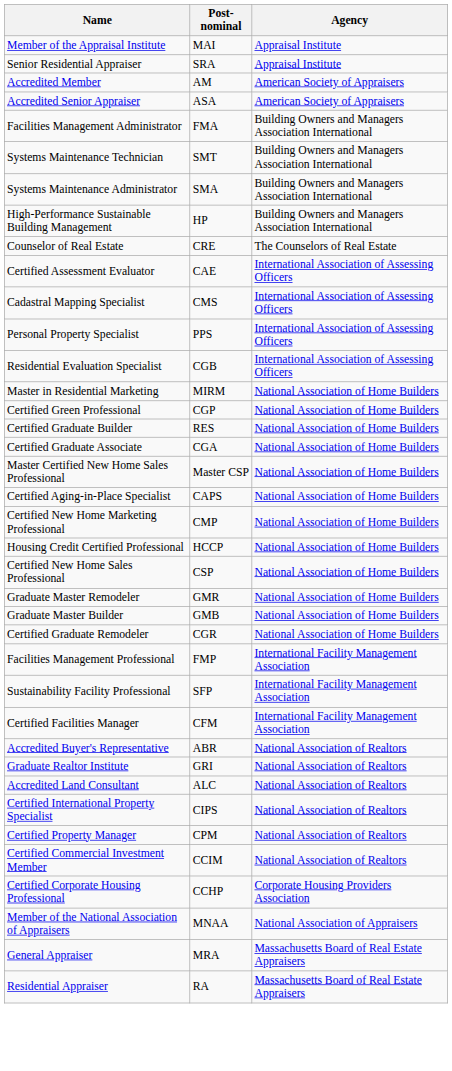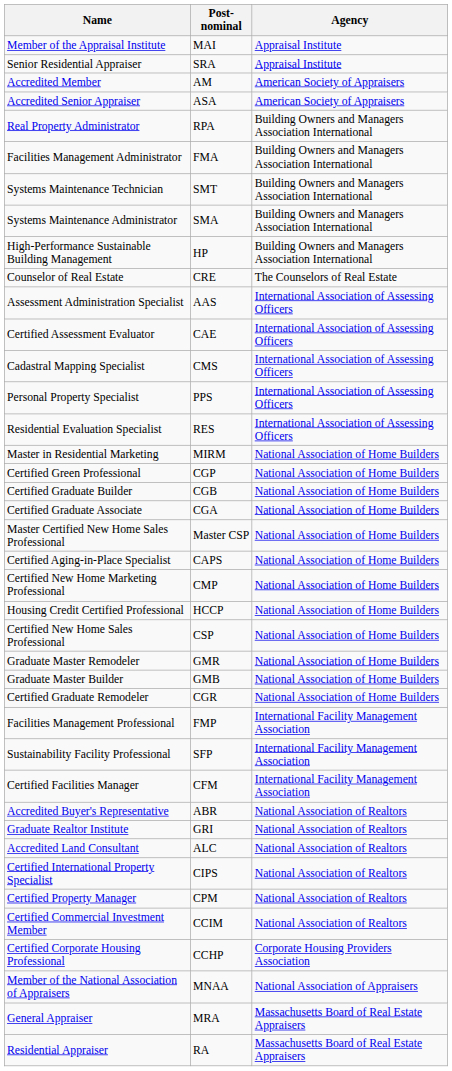+ row: Real Property Administrator | RPA | Building Owners and Managers Association International
+ row: Assessment Administration Specialist | AAS | International Association of Assessing Officers
Residential Evaluation Specialist | Post-nominal: CGB -> RES
Certified Graduate Builder | Post-nominal: RES -> CGB
